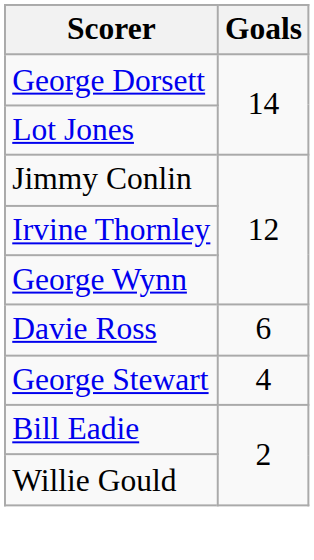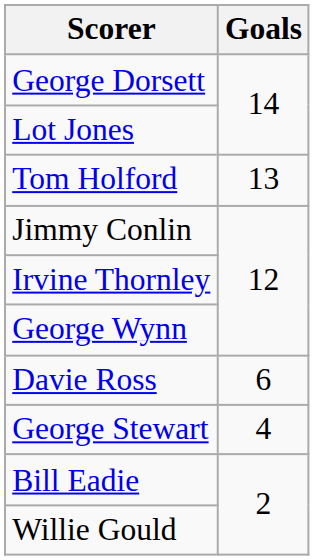+ row: Tom Holford | 13
